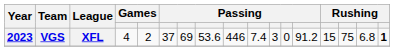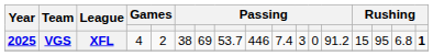VGS | Year: 2023 -> 2025
VGS | column 6: 37 -> 38
VGS | column 8: 53.6 -> 53.7
VGS | column 15: 75 -> 95
